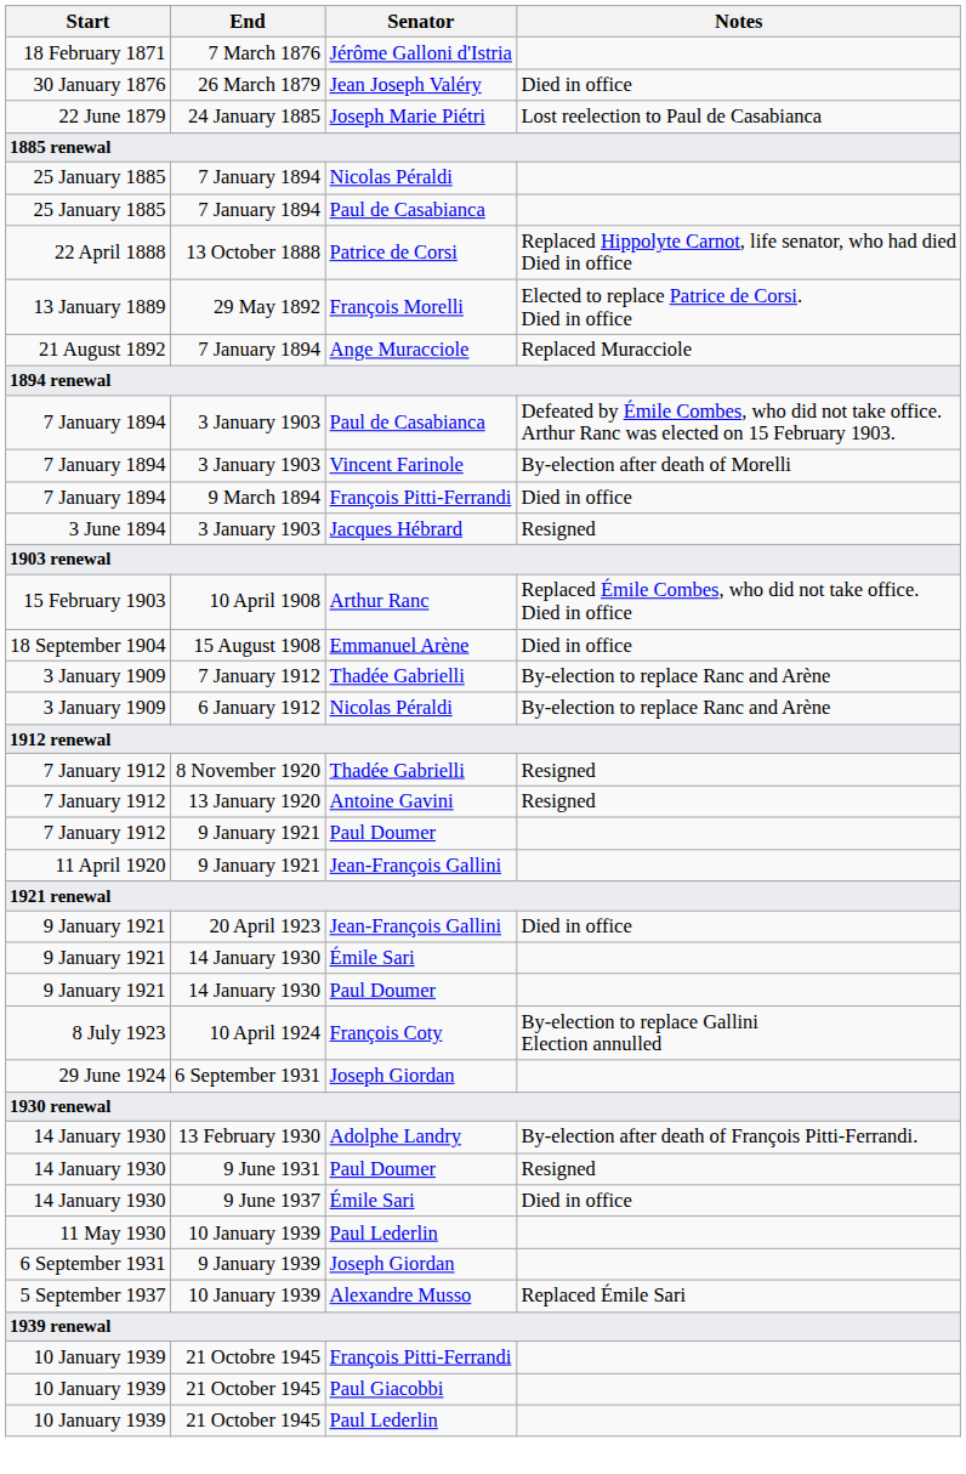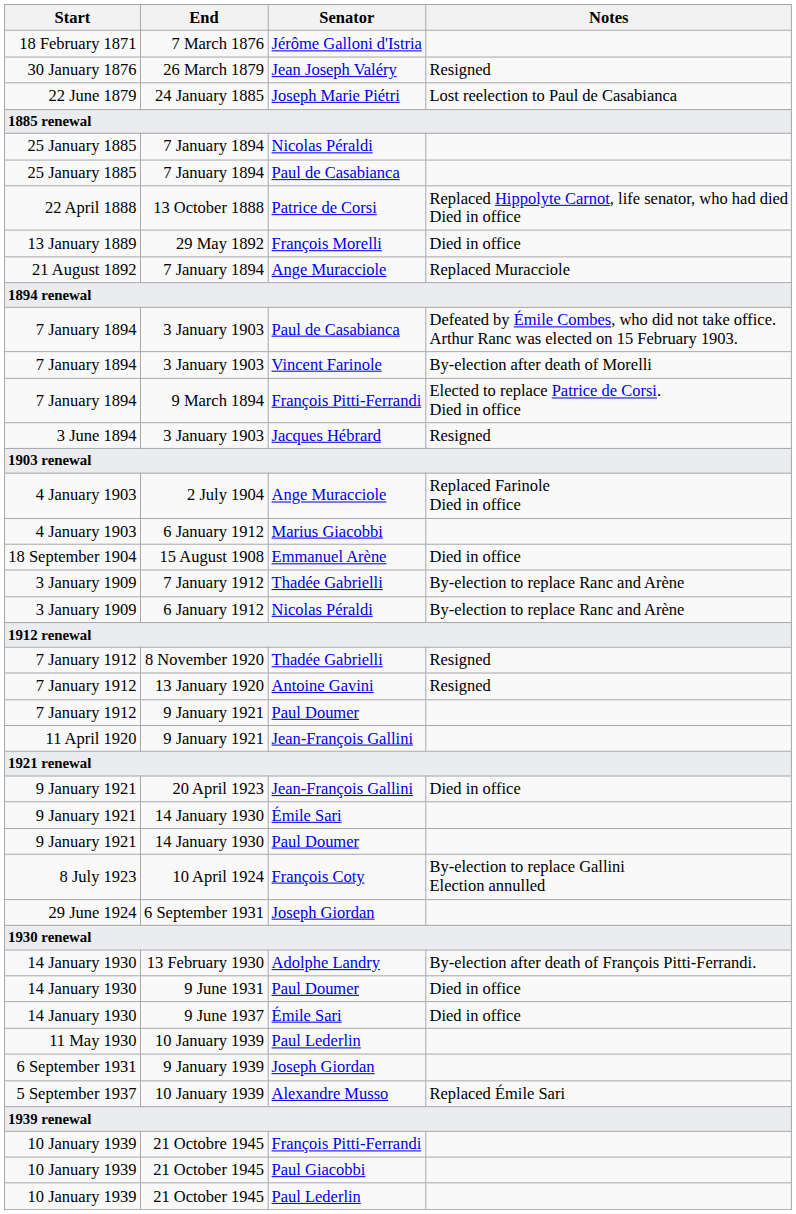26 March 1879 | Notes: Died in office -> Resigned
29 May 1892 | Notes: Elected to replace Patrice de Corsi. Died in office -> Died in office
9 March 1894 | Notes: Died in office -> Elected to replace Patrice de Corsi. Died in office
+ row: 4 January 1903 | 2 July 1904 | Ange Muracciole | Replaced Farinole Died in office
- row: 15 February 1903 | 10 April 1908 | Arthur Ranc | Replaced Émile Combes, who did not take office. Died in office
+ row: 4 January 1903 | 6 January 1912 | Marius Giacobbi
9 June 1931 | Notes: Resigned -> Died in office
